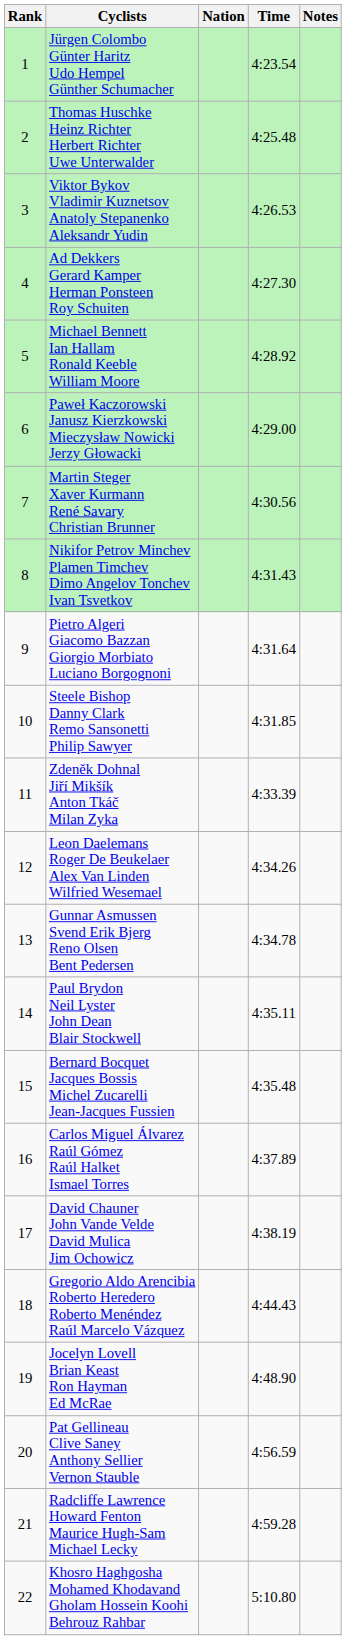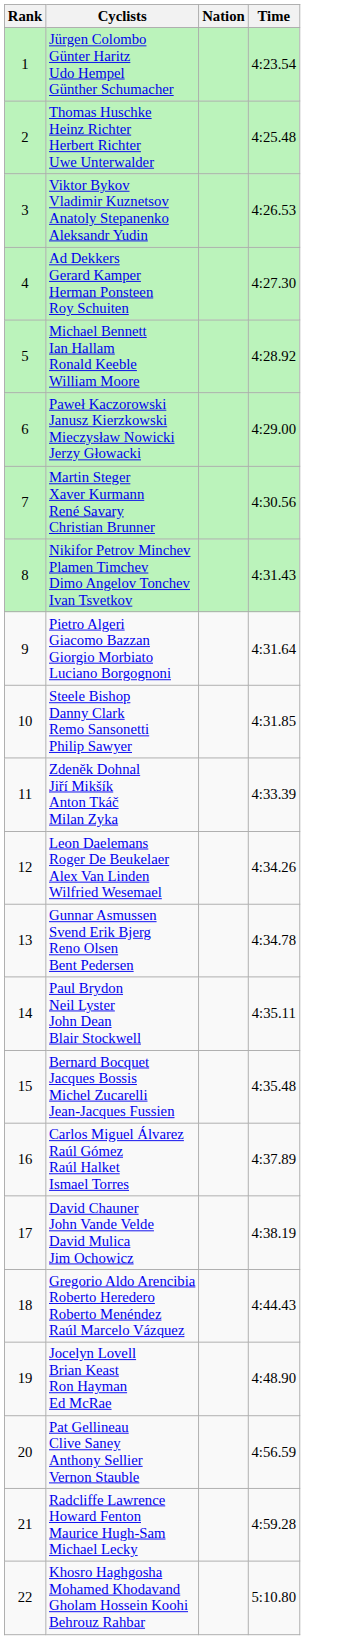- column: Notes
